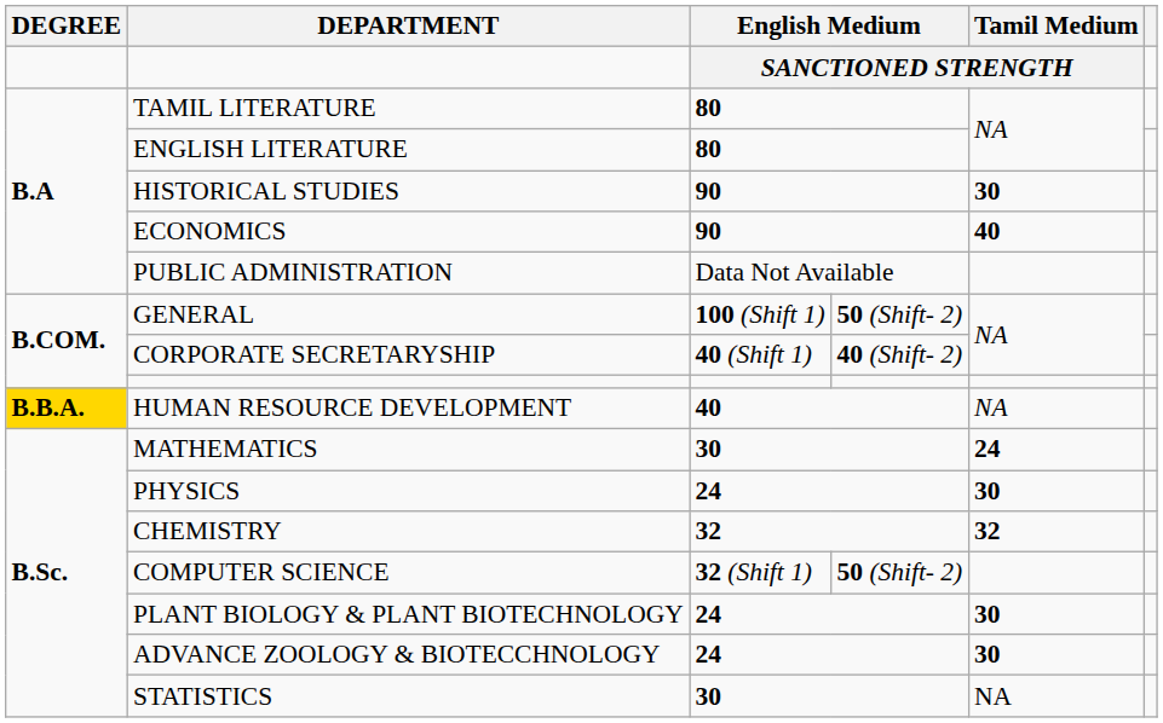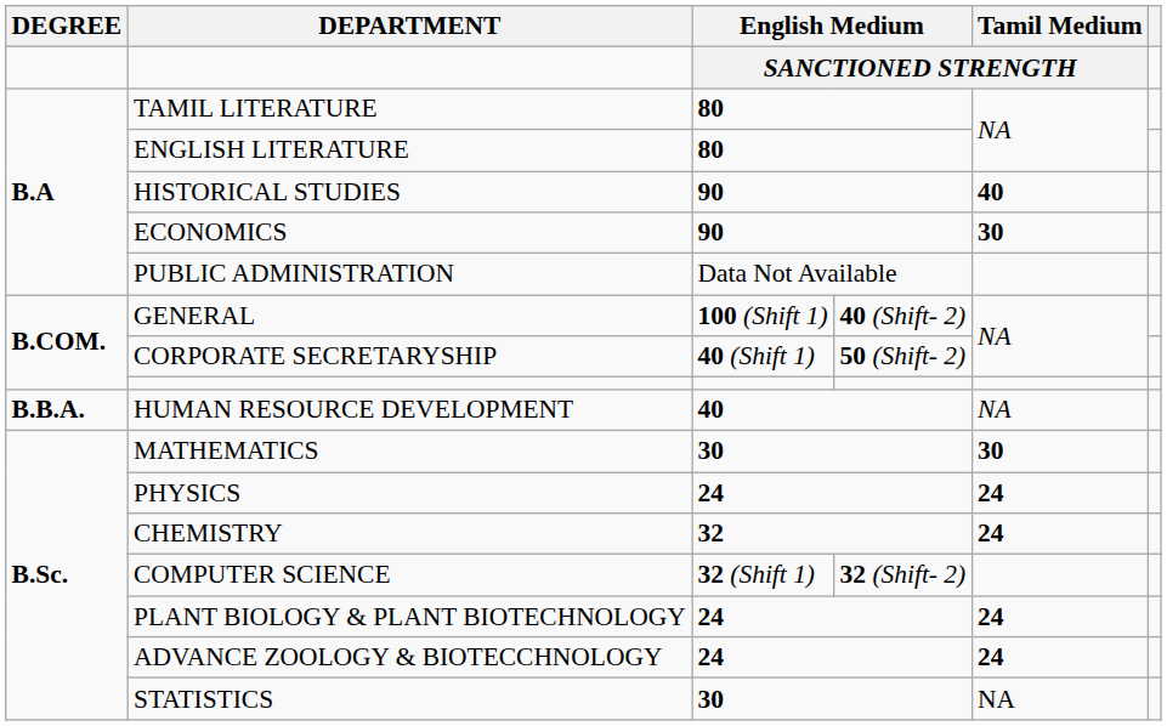HISTORICAL STUDIES | Tamil Medium: 30 -> 40
ECONOMICS | Tamil Medium: 40 -> 30
GENERAL | column 4: 50 (Shift- 2) -> 40 (Shift- 2)
CORPORATE SECRETARYSHIP | column 4: 40 (Shift- 2) -> 50 (Shift- 2)
HUMAN RESOURCE DEVELOPMENT | DEGREE: gold background -> no background
MATHEMATICS | Tamil Medium: 24 -> 30
PHYSICS | Tamil Medium: 30 -> 24
CHEMISTRY | Tamil Medium: 32 -> 24
COMPUTER SCIENCE | column 4: 50 (Shift- 2) -> 32 (Shift- 2)
PLANT BIOLOGY & PLANT BIOTECHNOLOGY | Tamil Medium: 30 -> 24
ADVANCE ZOOLOGY & BIOTECCHNOLOGY | Tamil Medium: 30 -> 24
